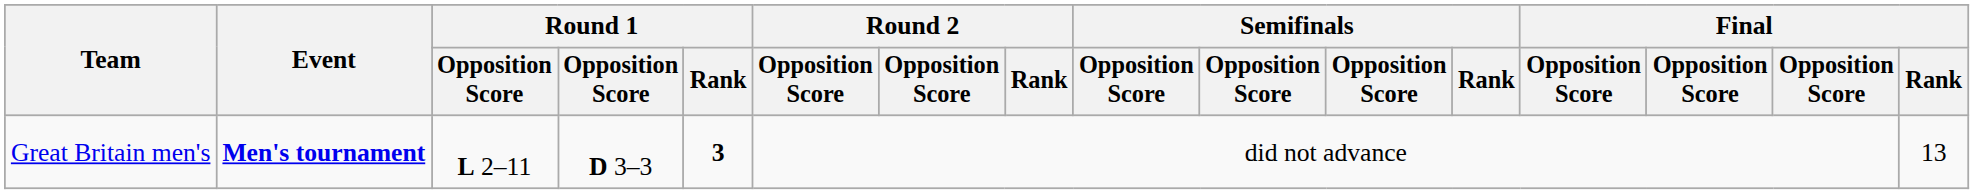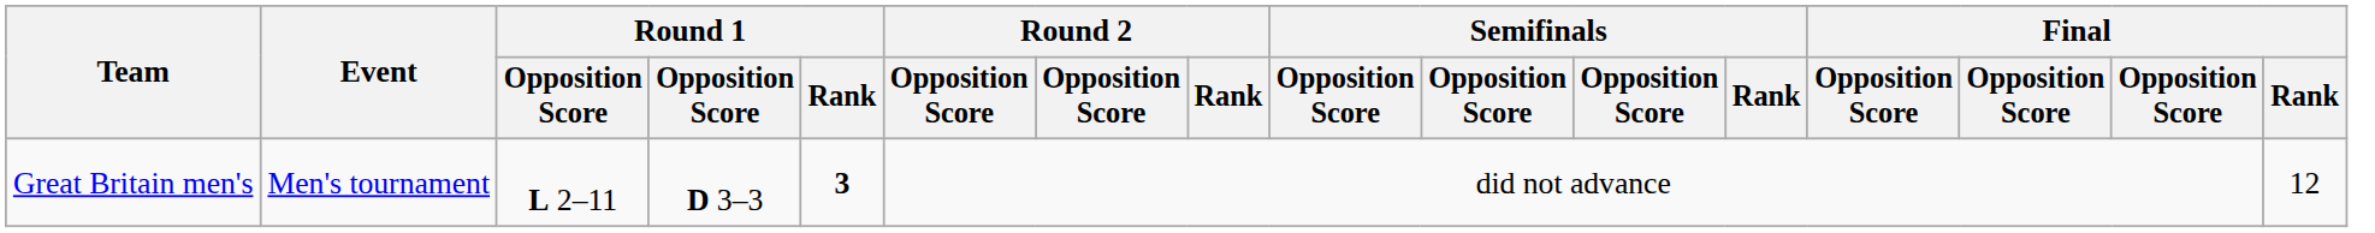Great Britain men's | Event: bold -> normal
Great Britain men's | Final / Rank: 13 -> 12
